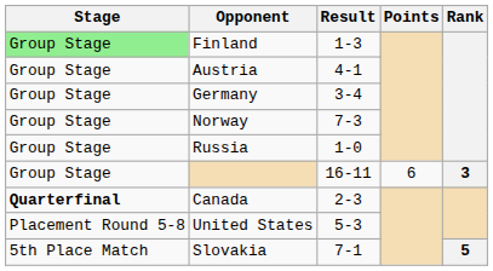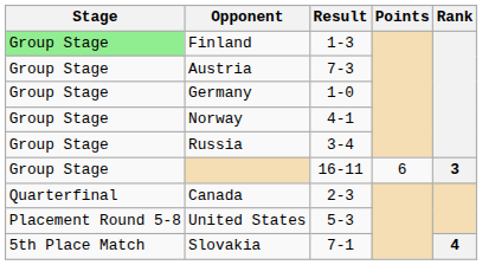Austria | Result: 4-1 -> 7-3
Germany | Result: 3-4 -> 1-0
Norway | Result: 7-3 -> 4-1
Russia | Result: 1-0 -> 3-4
Canada | Stage: bold -> normal
Slovakia | Rank: 5 -> 4
